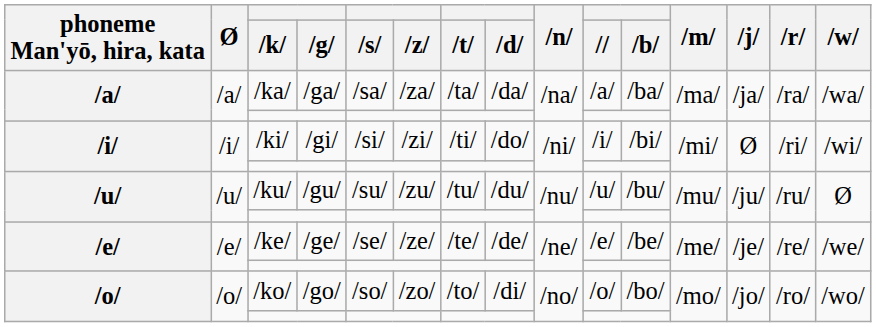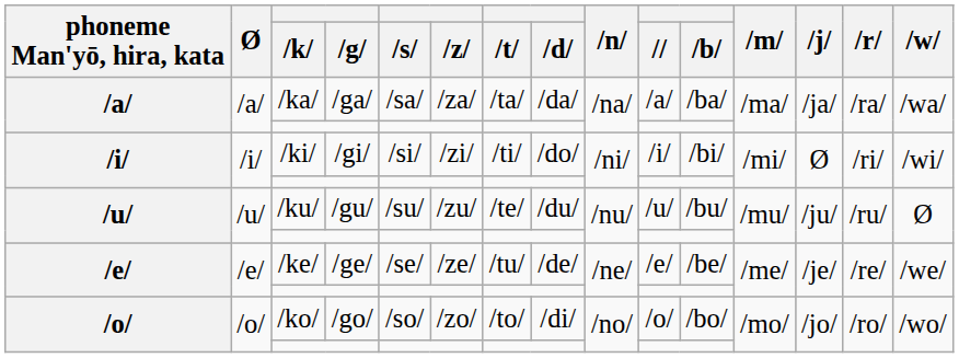/ku/ | t: /tu/ -> /te/
/ke/ | t: /te/ -> /tu/
